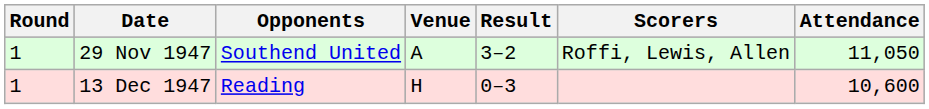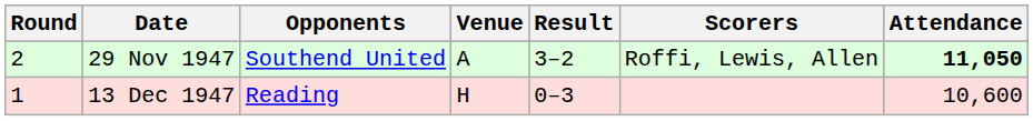29 Nov 1947 | Round: 1 -> 2
29 Nov 1947 | Attendance: normal -> bold
